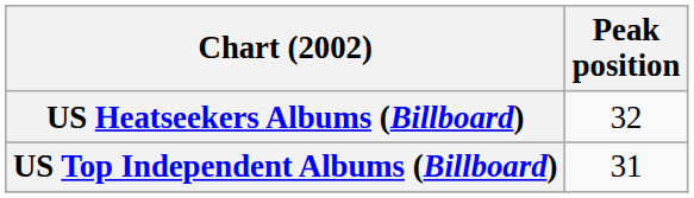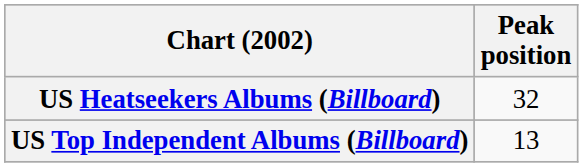US Top Independent Albums (Billboard) | Peak position: 31 -> 13
